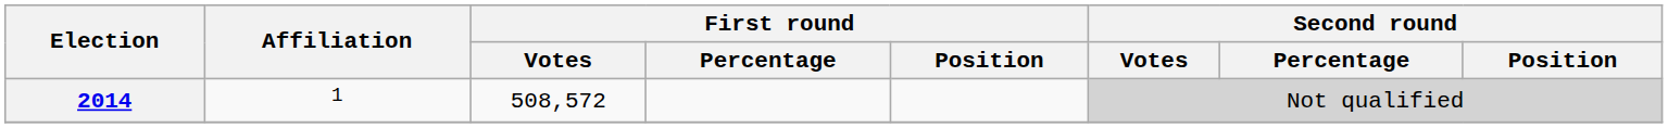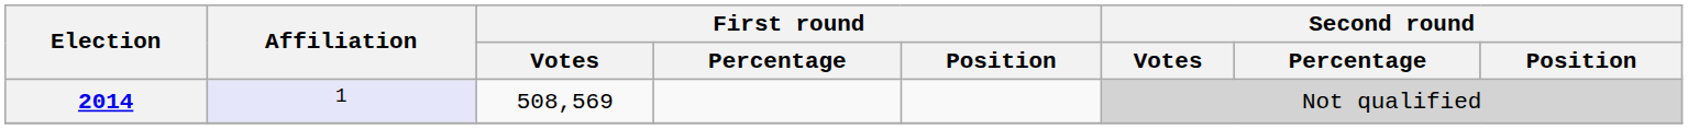2014 | Affiliation: no background -> lavender background
2014 | First round / Votes: 508,572 -> 508,569
